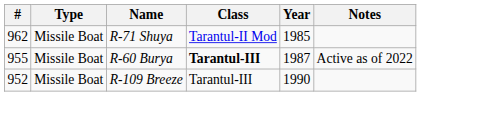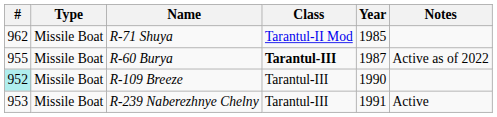R-109 Breeze | #: no background -> paleturquoise background
+ row: 953 | Missile Boat | R-239 Naberezhnye Chelny | Tarantul-III | 1991 | Active
